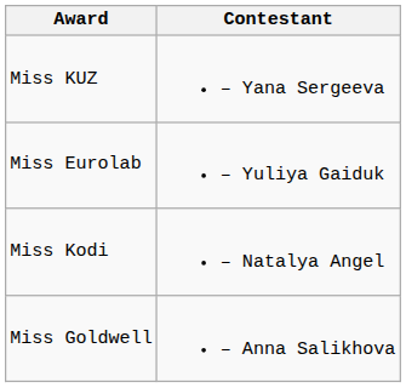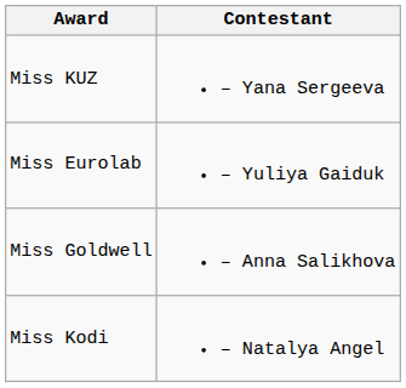rows swapped: Miss Kodi <-> Miss Goldwell
